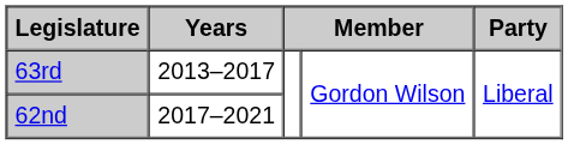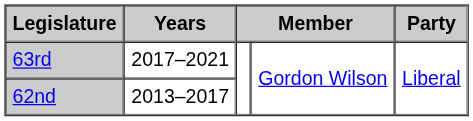63rd | Years: 2013–2017 -> 2017–2021
62nd | Years: 2017–2021 -> 2013–2017
